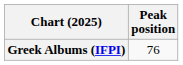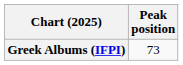Greek Albums (IFPI) | Peak position: 76 -> 73
